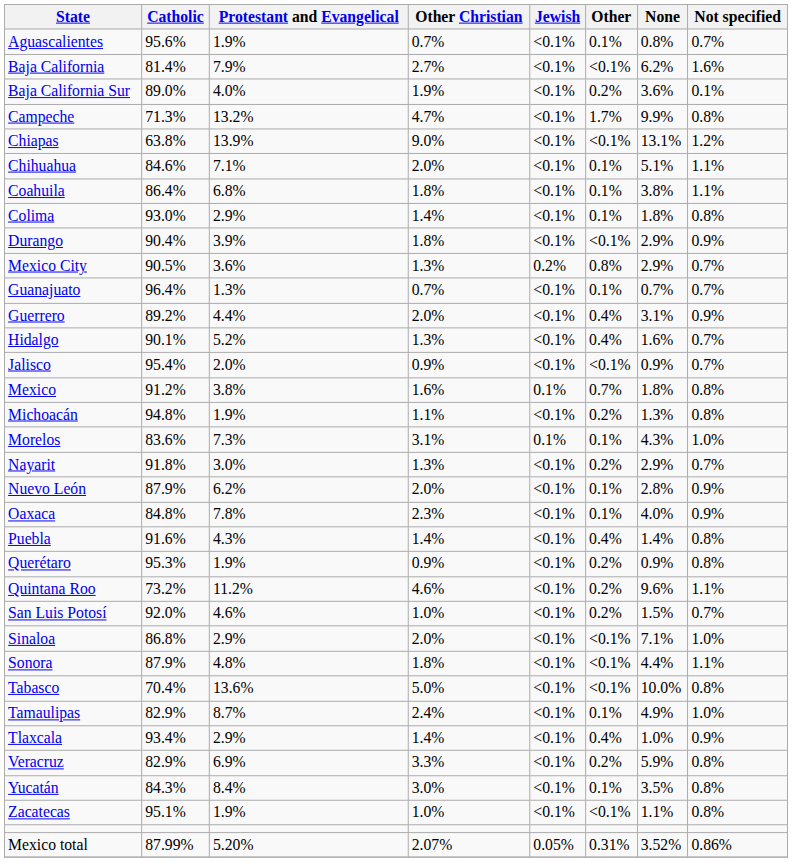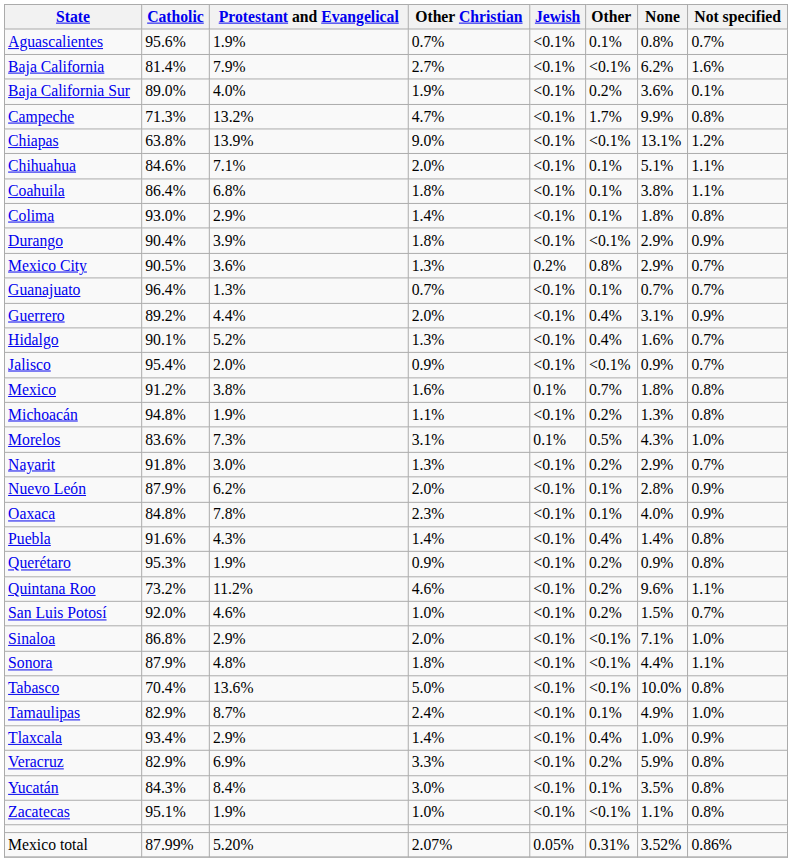Morelos | Other: 0.1% -> 0.5%
